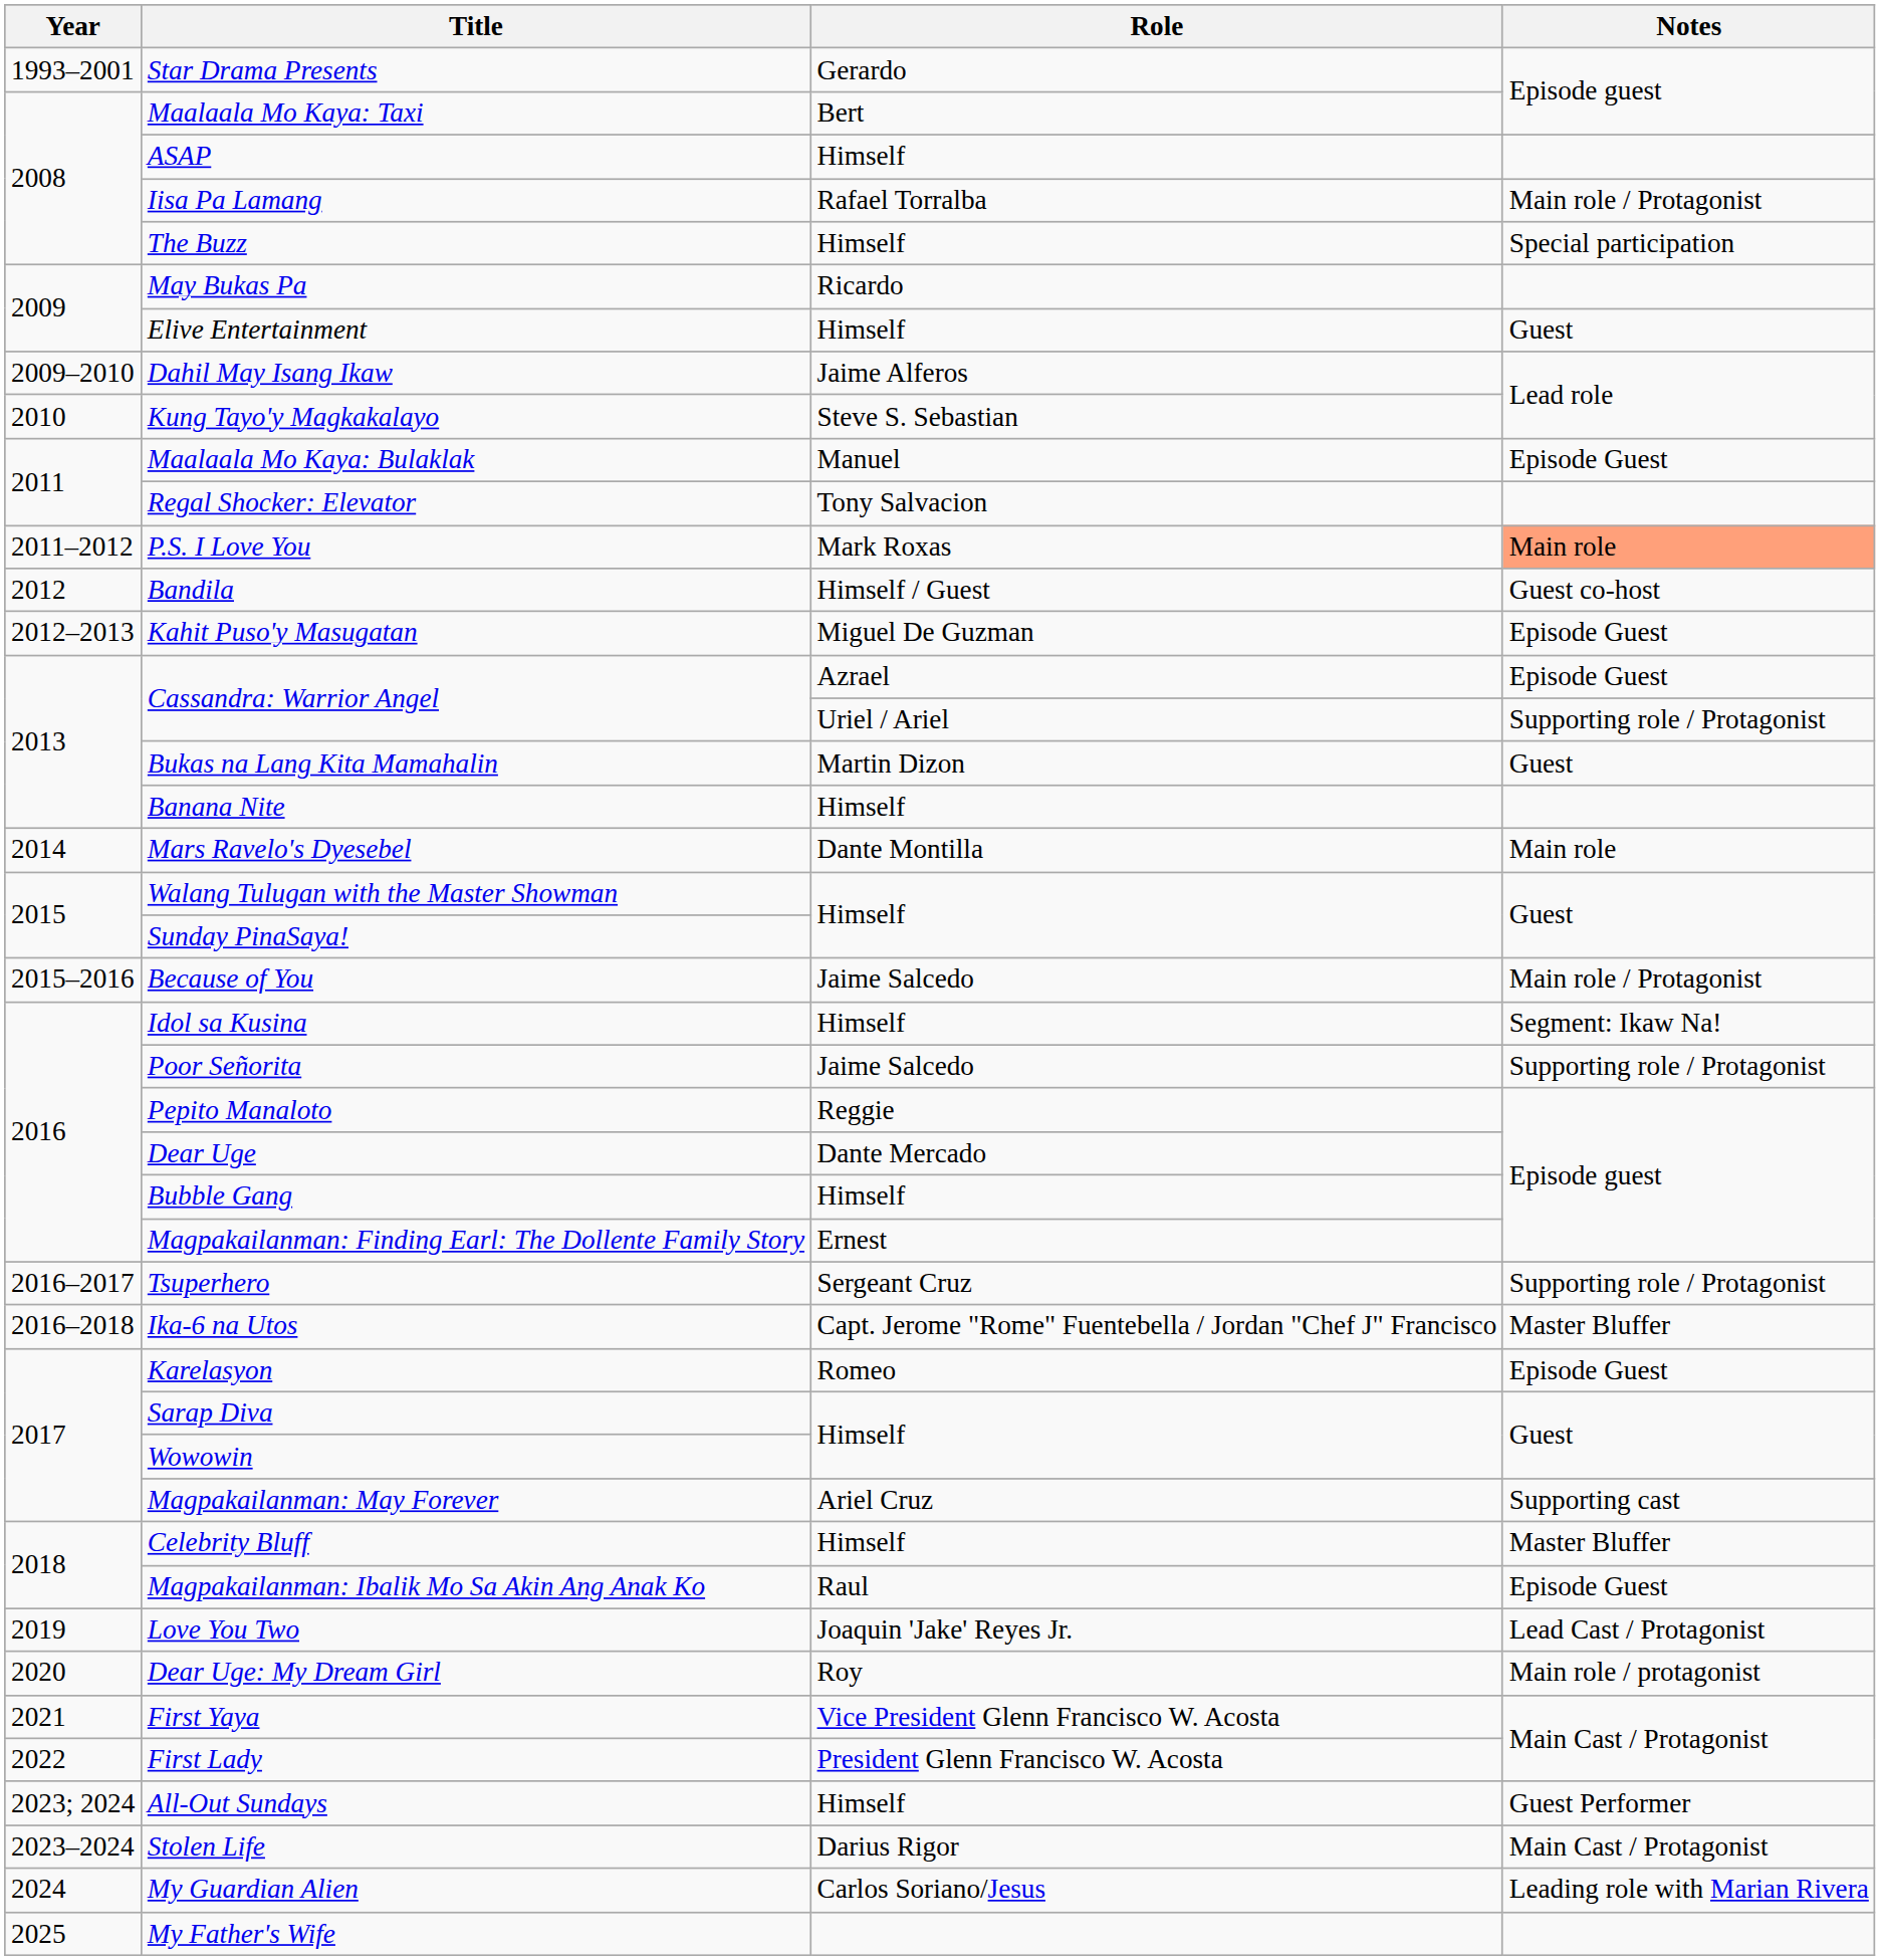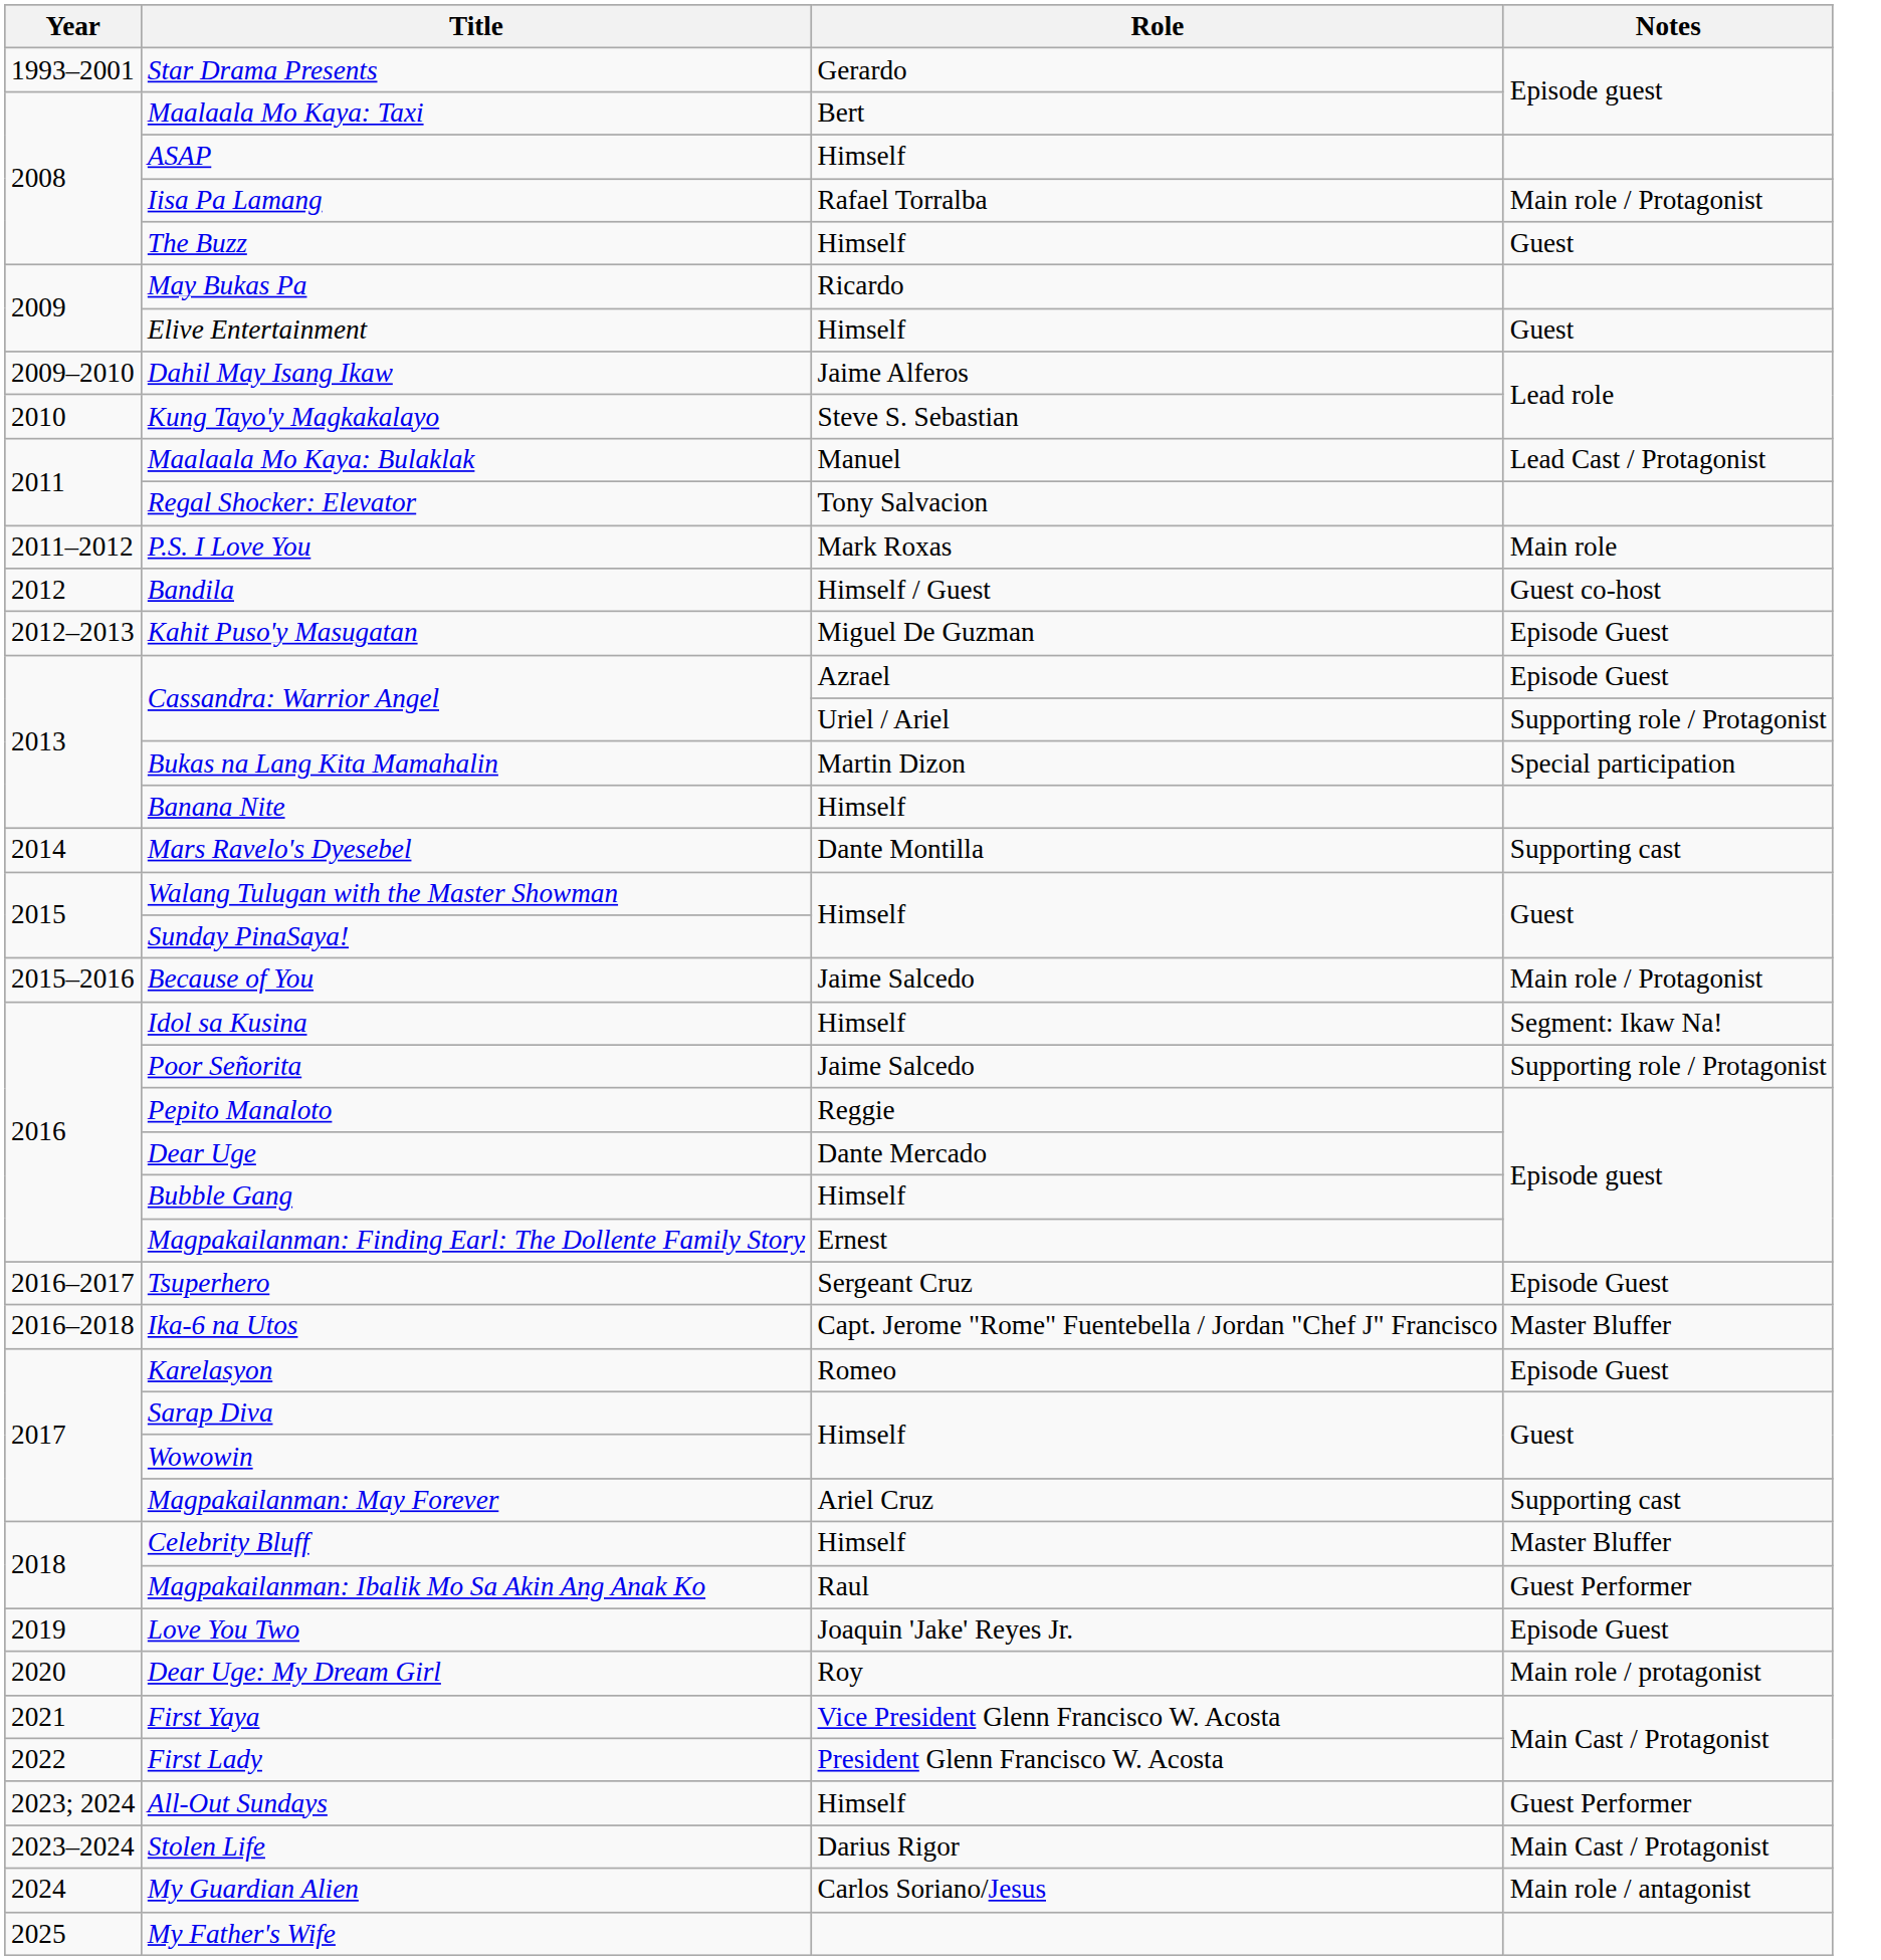The Buzz | Notes: Special participation -> Guest
Maalaala Mo Kaya: Bulaklak | Notes: Episode Guest -> Lead Cast / Protagonist
P.S. I Love You | Notes: lightsalmon background -> no background
Bukas na Lang Kita Mamahalin | Notes: Guest -> Special participation
Mars Ravelo's Dyesebel | Notes: Main role -> Supporting cast
Tsuperhero | Notes: Supporting role / Protagonist -> Episode Guest
Magpakailanman: Ibalik Mo Sa Akin Ang Anak Ko | Notes: Episode Guest -> Guest Performer
Love You Two | Notes: Lead Cast / Protagonist -> Episode Guest
My Guardian Alien | Notes: Leading role with Marian Rivera -> Main role / antagonist
